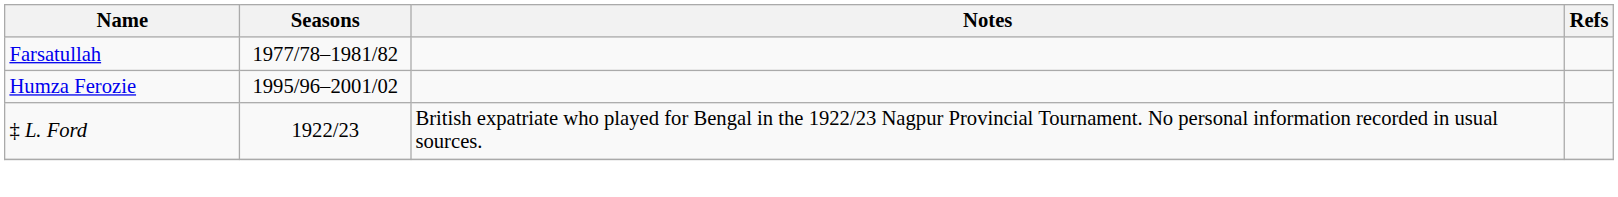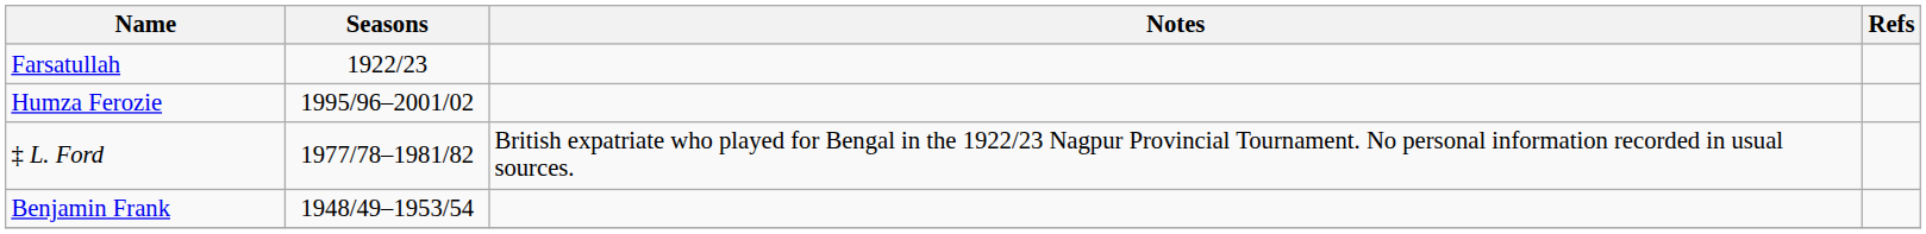Farsatullah | Seasons: 1977/78–1981/82 -> 1922/23
‡ L. Ford | Seasons: 1922/23 -> 1977/78–1981/82
+ row: Benjamin Frank | 1948/49–1953/54
